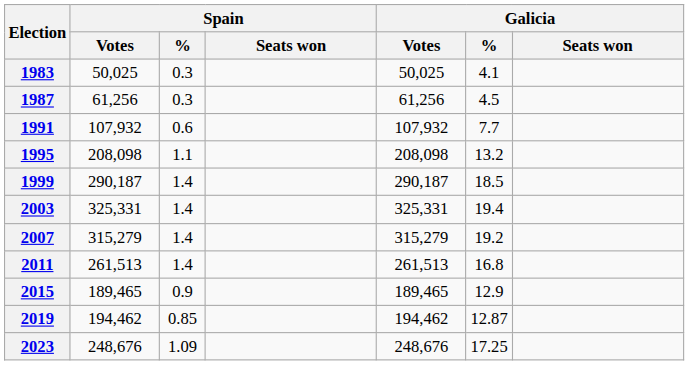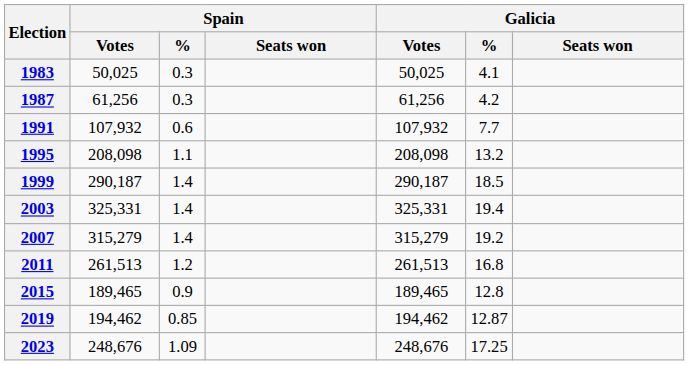1987 | Galicia / %: 4.5 -> 4.2
2011 | Spain / %: 1.4 -> 1.2
2015 | Galicia / %: 12.9 -> 12.8
